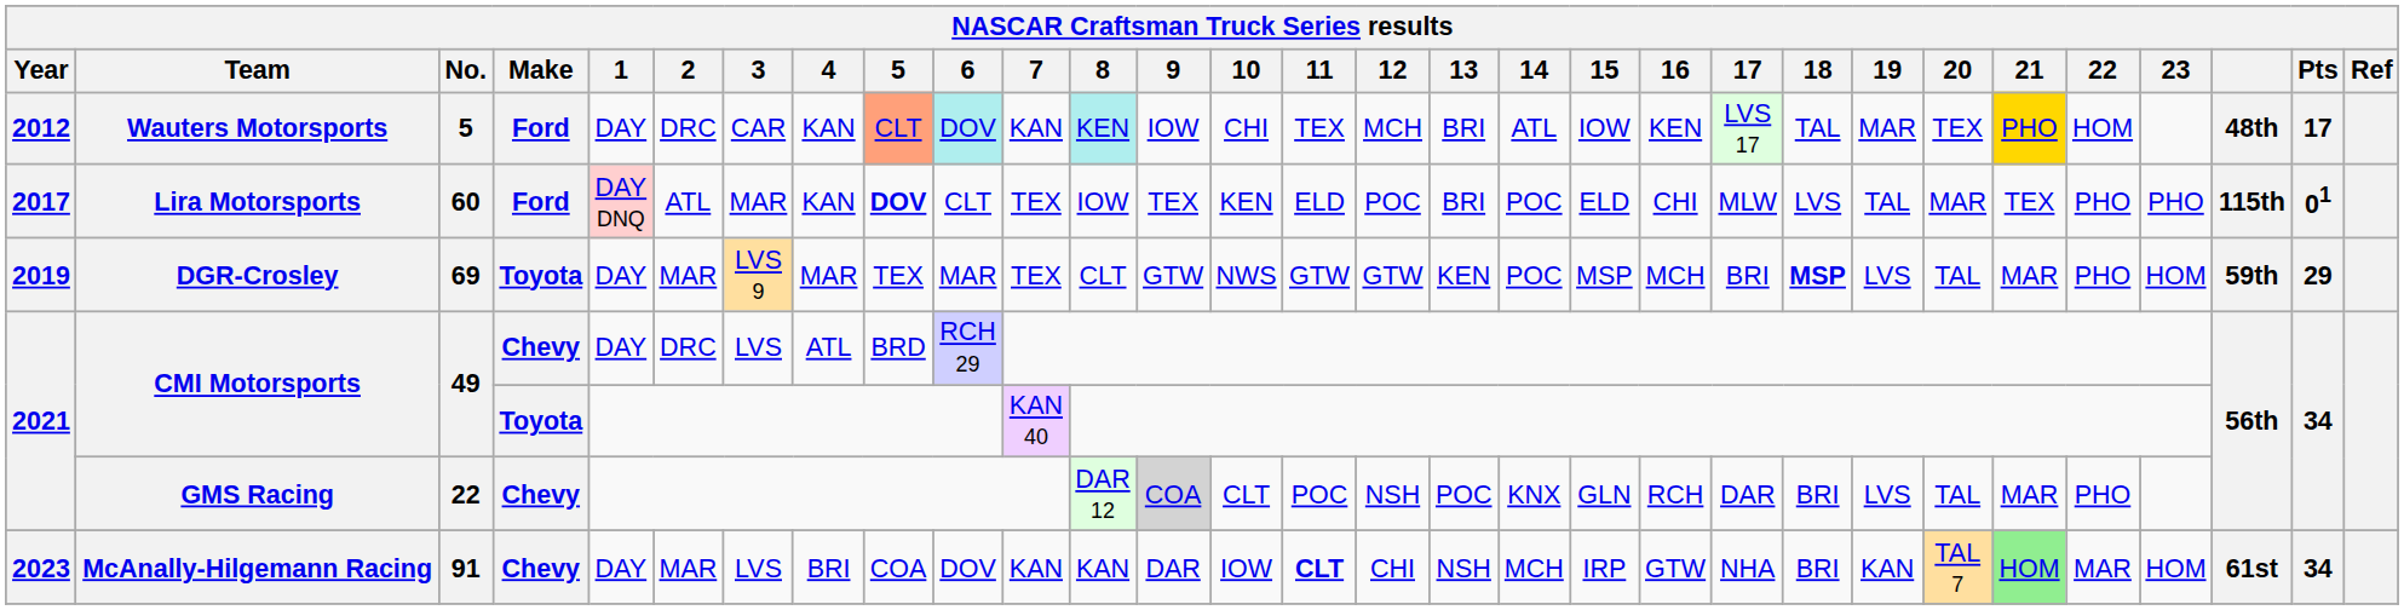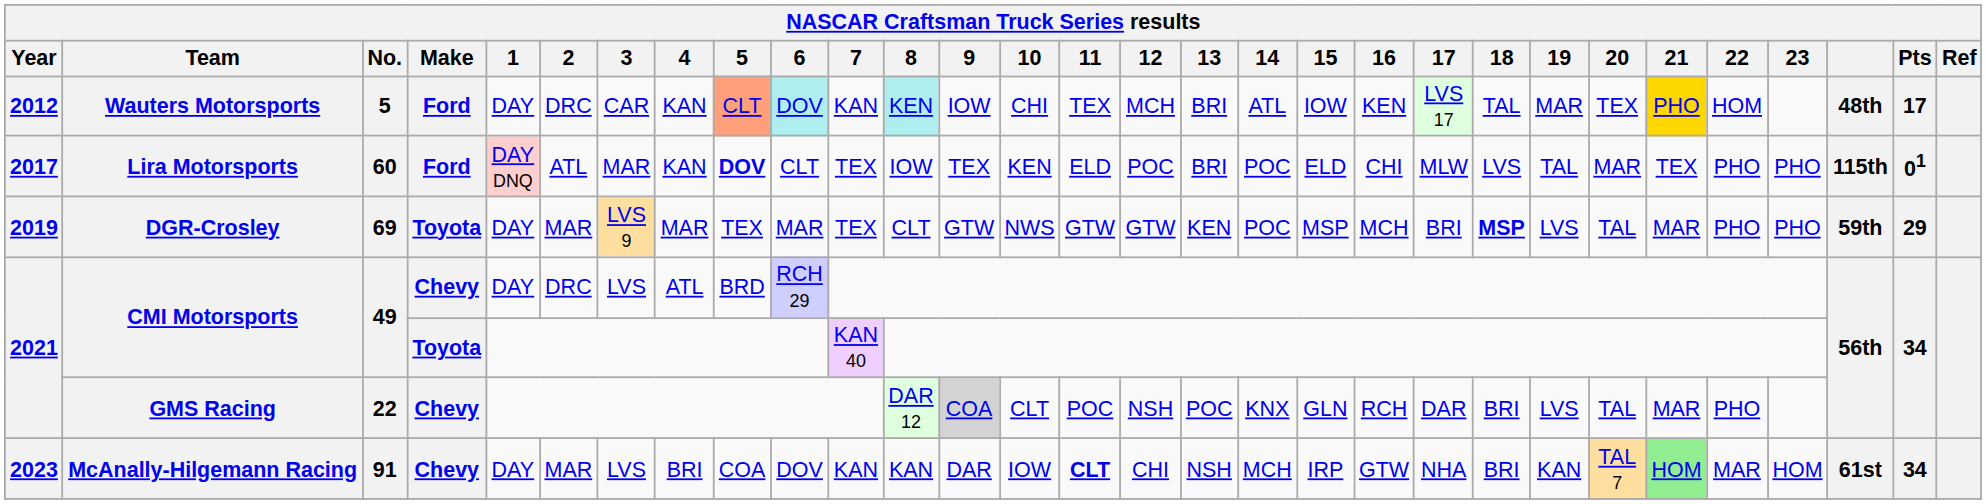DGR-Crosley | 23: HOM -> PHO
